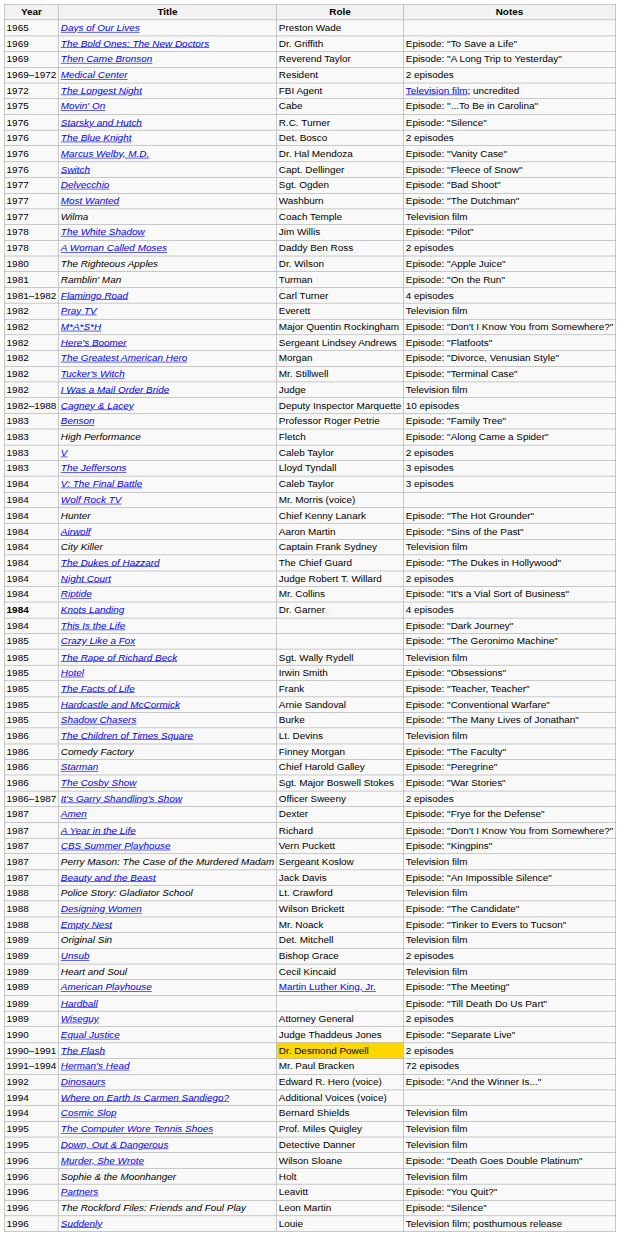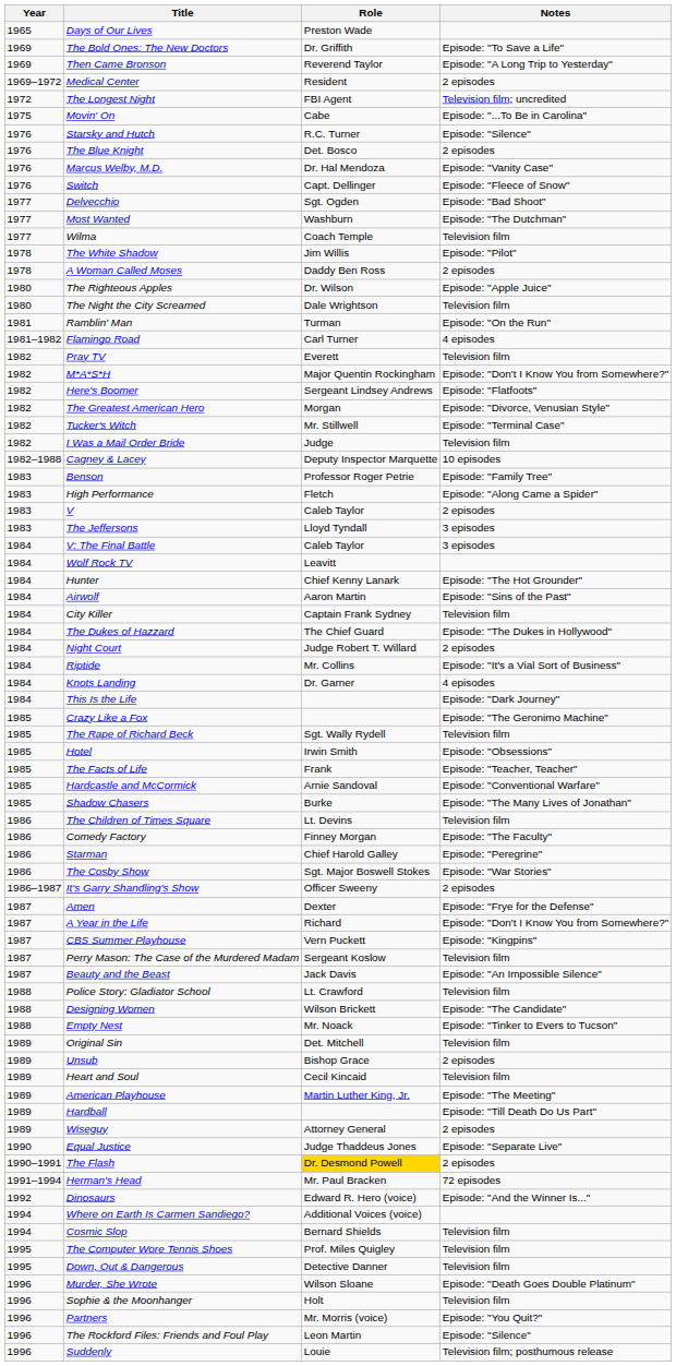+ row: 1980 | The Night the City Screamed | Dale Wrightson | Television film
Wolf Rock TV | Role: Mr. Morris (voice) -> Leavitt
Knots Landing | Year: bold -> normal
Partners | Role: Leavitt -> Mr. Morris (voice)
